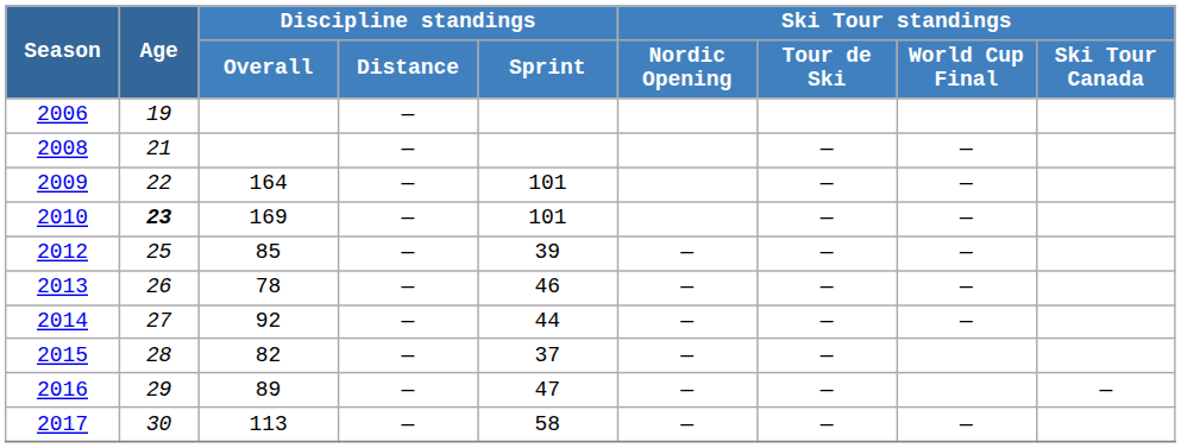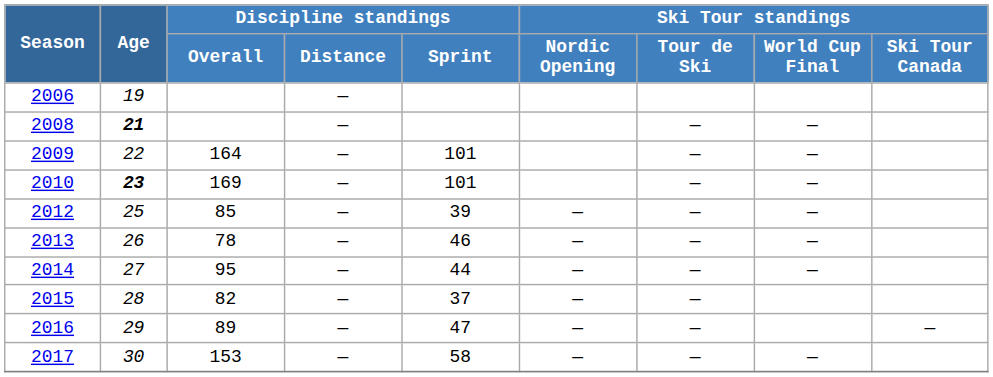2008 | Age: normal -> bold
2014 | Discipline standings / Overall: 92 -> 95
2017 | Discipline standings / Overall: 113 -> 153
